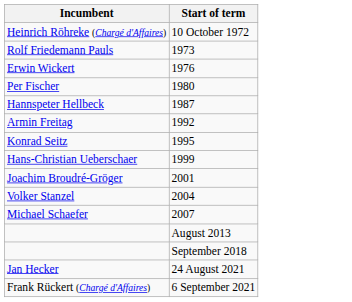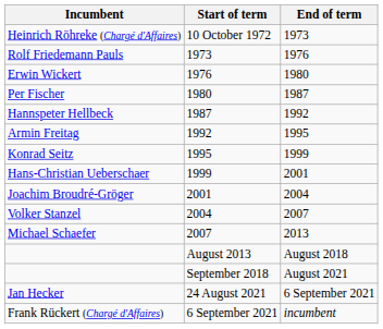+ column: End of term | 1973 | 1976 | 1980 | 1987 | 1992 | 1995 | 1999 | 2001 | 2004 | 2007 | 2013 | August 2018 | August 2021 | 6 September 2021 | incumbent
